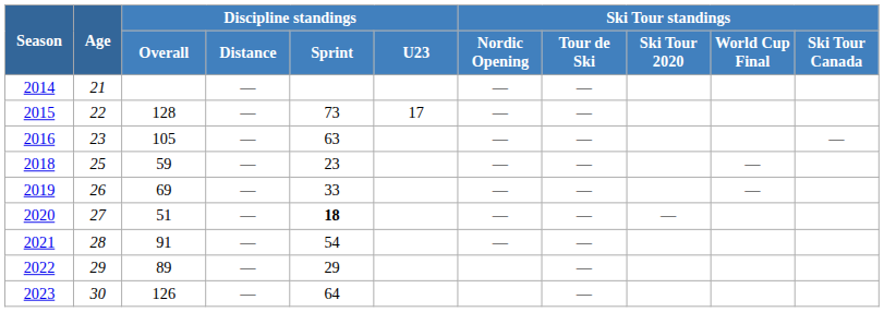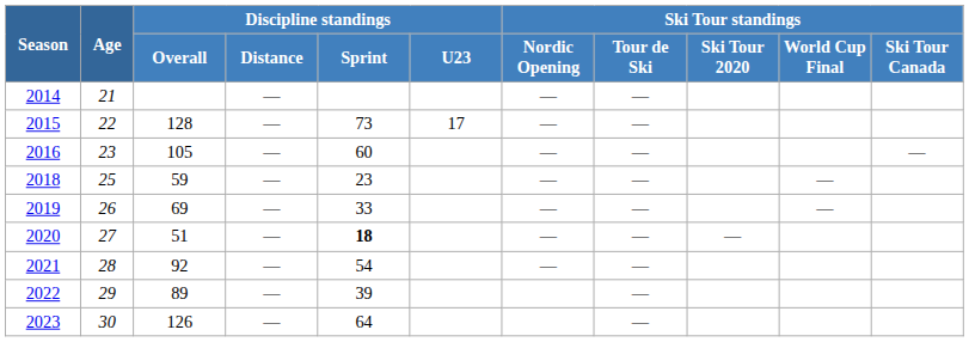2016 | Discipline standings / Sprint: 63 -> 60
2021 | Discipline standings / Overall: 91 -> 92
2022 | Discipline standings / Sprint: 29 -> 39
